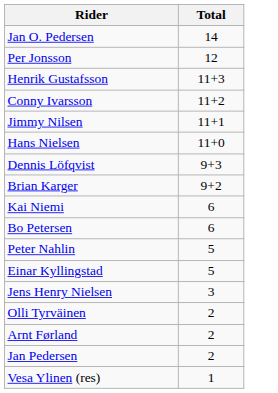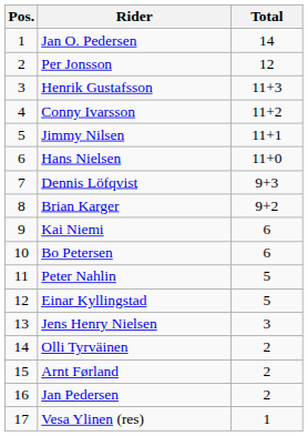+ column: Pos. | 1 | 2 | 3 | 4 | 5 | 6 | 7 | 8 | 9 | 10 | 11 | 12 | 13 | 14 | 15 | 16 | 17
